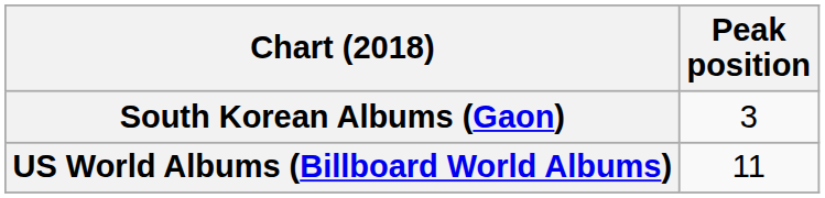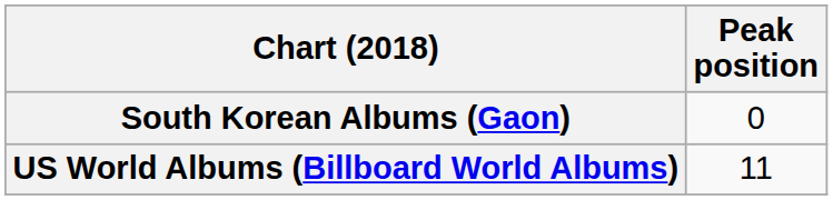South Korean Albums (Gaon) | Peak position: 3 -> 0
